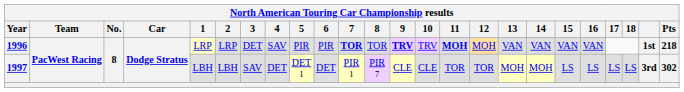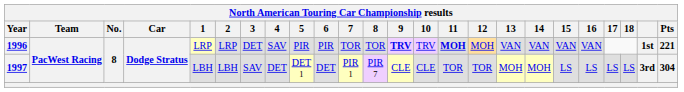1996 | 7: bold -> normal
1996 | Pts: 218 -> 221
1997 | Pts: 302 -> 304
